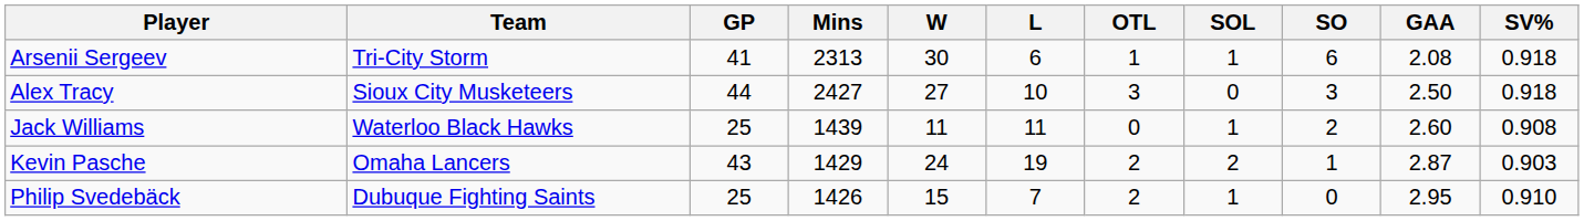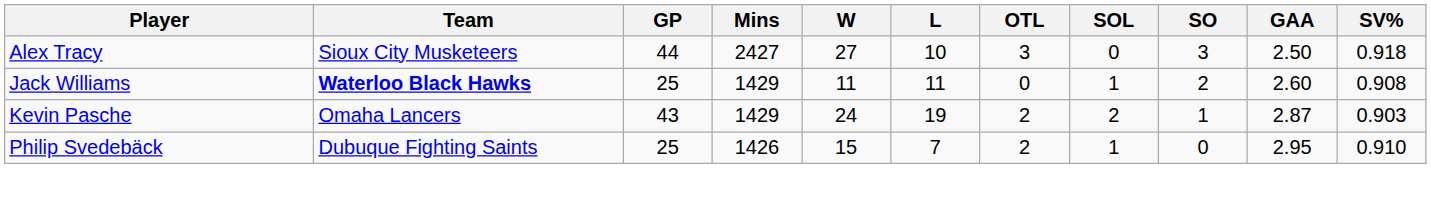- row: Arsenii Sergeev | Tri-City Storm | 41 | 2313 | 30 | 6 | 1 | 1 | 6 | 2.08 | 0.918
Jack Williams | Team: normal -> bold
Jack Williams | Mins: 1439 -> 1429
